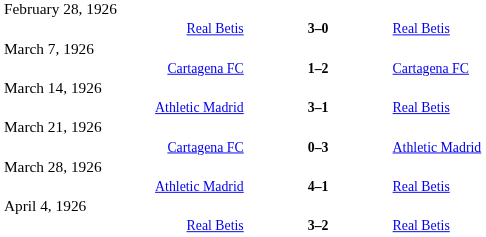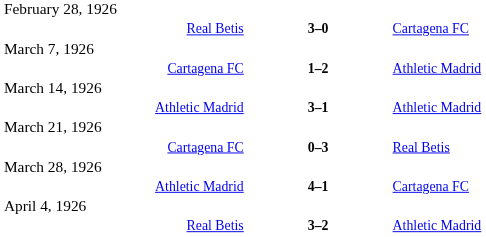Real Betis / 3–0 | column 3: Real Betis -> Cartagena FC
Cartagena FC / 1–2 | column 3: Cartagena FC -> Athletic Madrid
Athletic Madrid / 3–1 | column 3: Real Betis -> Athletic Madrid
Cartagena FC / 0–3 | column 3: Athletic Madrid -> Real Betis
Athletic Madrid / 4–1 | column 3: Real Betis -> Cartagena FC
Real Betis / 3–2 | column 3: Real Betis -> Athletic Madrid
